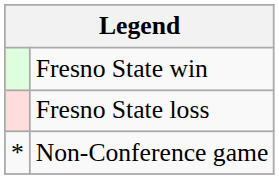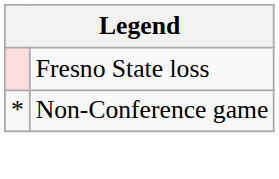- row: Fresno State win
